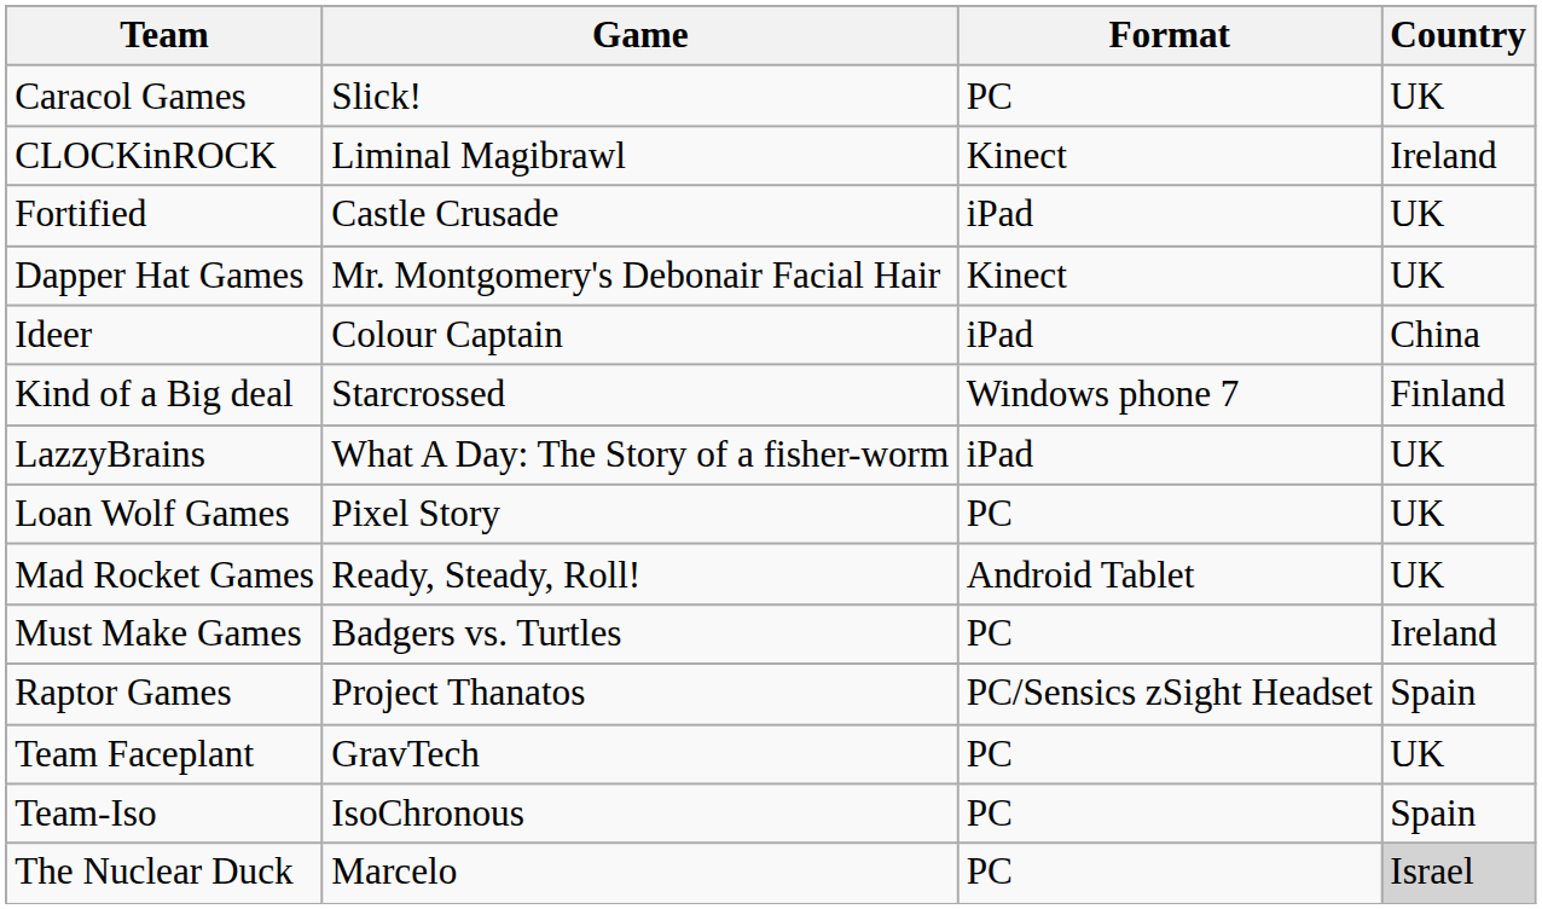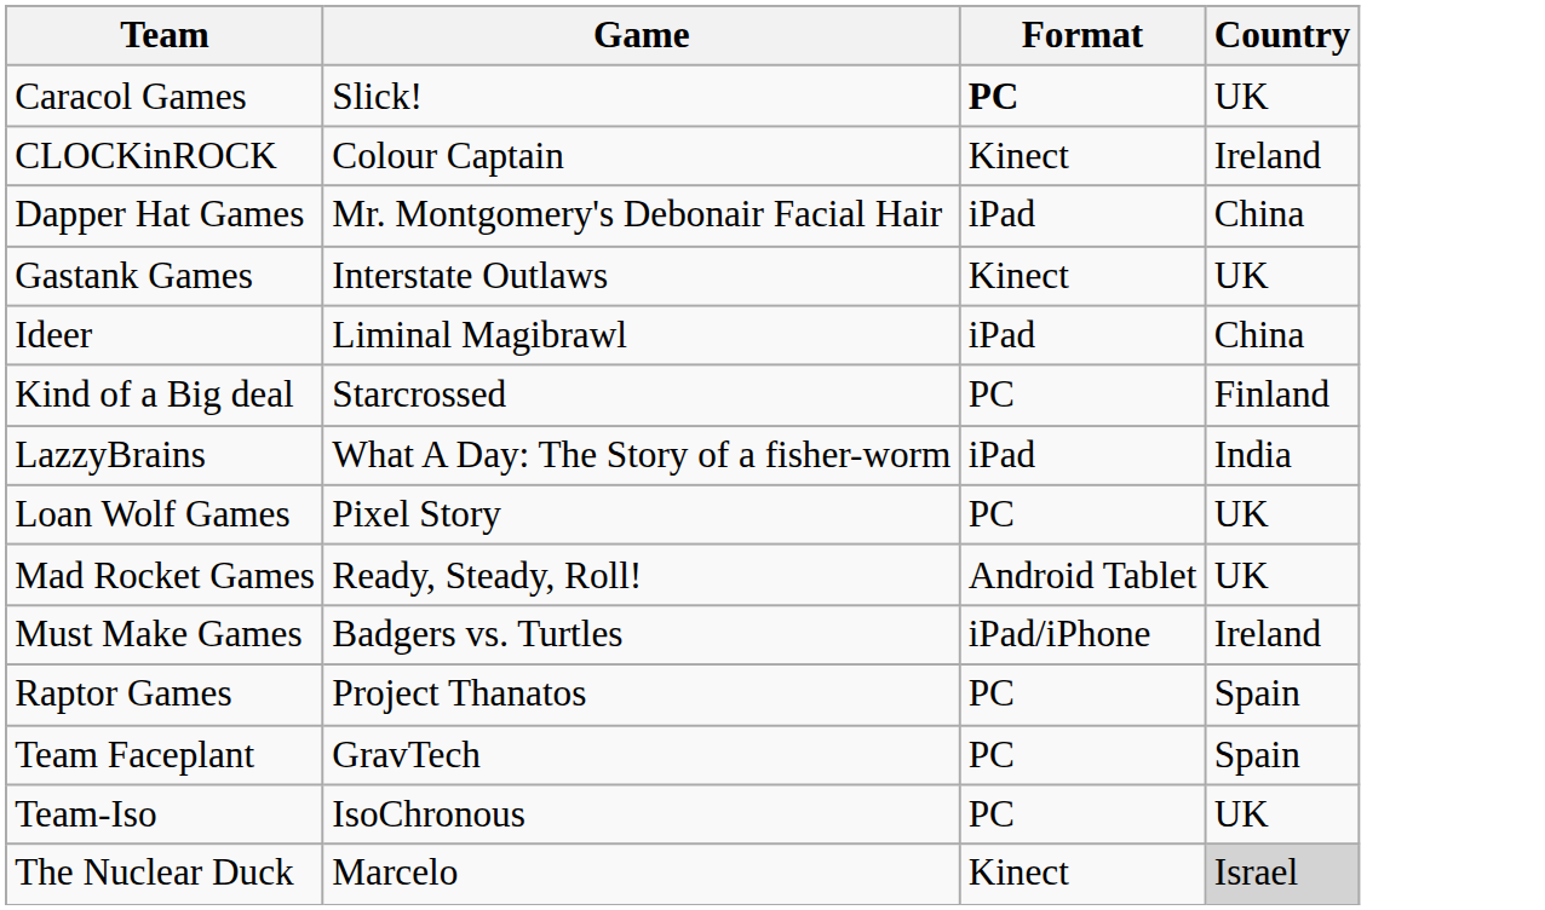Caracol Games | Format: normal -> bold
CLOCKinROCK | Game: Liminal Magibrawl -> Colour Captain
- row: Fortified | Castle Crusade | iPad | UK
Dapper Hat Games | Format: Kinect -> iPad
Dapper Hat Games | Country: UK -> China
+ row: Gastank Games | Interstate Outlaws | Kinect | UK
Ideer | Game: Colour Captain -> Liminal Magibrawl
Kind of a Big deal | Format: Windows phone 7 -> PC
LazzyBrains | Country: UK -> India
Must Make Games | Format: PC -> iPad/iPhone
Raptor Games | Format: PC/Sensics zSight Headset -> PC
Team Faceplant | Country: UK -> Spain
Team-Iso | Country: Spain -> UK
The Nuclear Duck | Format: PC -> Kinect
